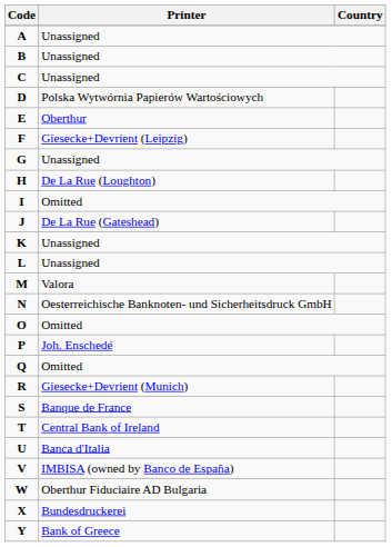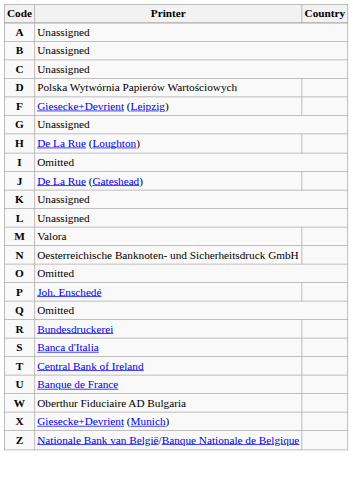- row: E | Oberthur
R | Printer: Giesecke+Devrient (Munich) -> Bundesdruckerei
S | Printer: Banque de France -> Banca d'Italia
U | Printer: Banca d'Italia -> Banque de France
- row: V | IMBISA (owned by Banco de España)
X | Printer: Bundesdruckerei -> Giesecke+Devrient (Munich)
- row: Y | Bank of Greece
+ row: Z | Nationale Bank van België/Banque Nationale de Belgique
